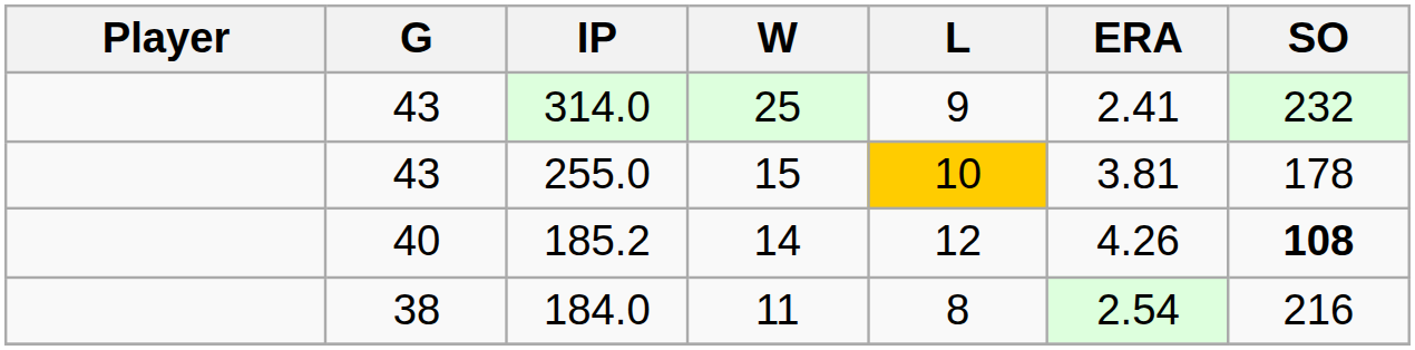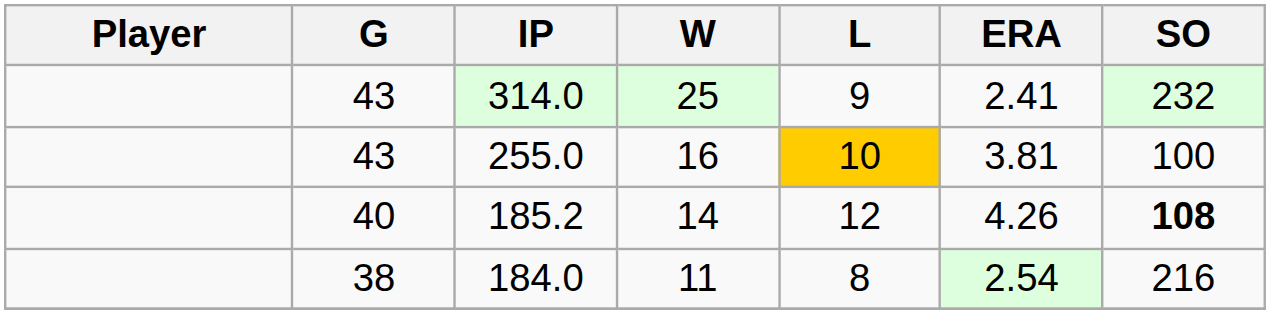255.0 | W: 15 -> 16
255.0 | SO: 178 -> 100
